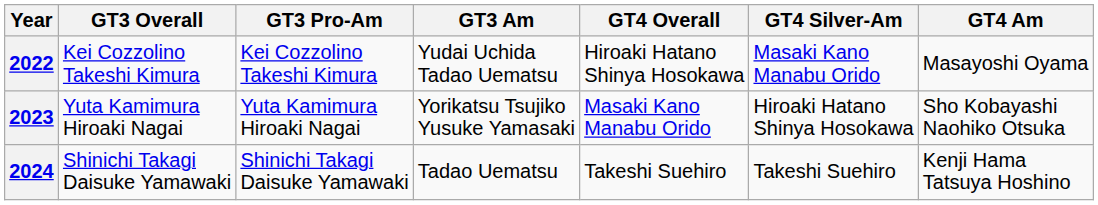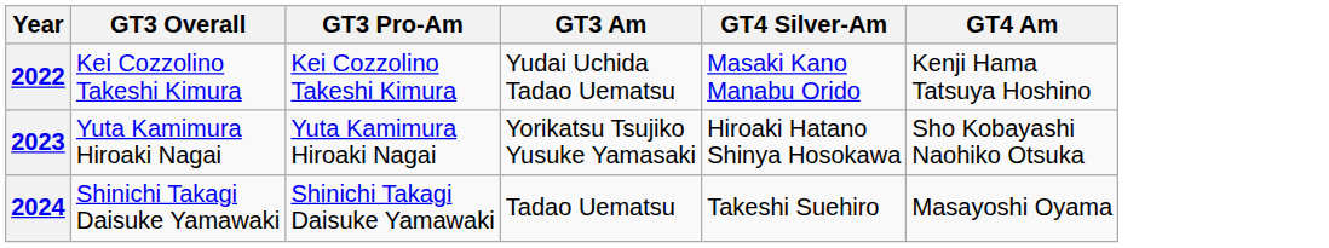- column: GT4 Overall | Hiroaki Hatano Shinya Hosokawa | Masaki Kano Manabu Orido | Takeshi Suehiro
2022 | GT4 Am: Masayoshi Oyama -> Kenji Hama Tatsuya Hoshino
2024 | GT4 Am: Kenji Hama Tatsuya Hoshino -> Masayoshi Oyama
